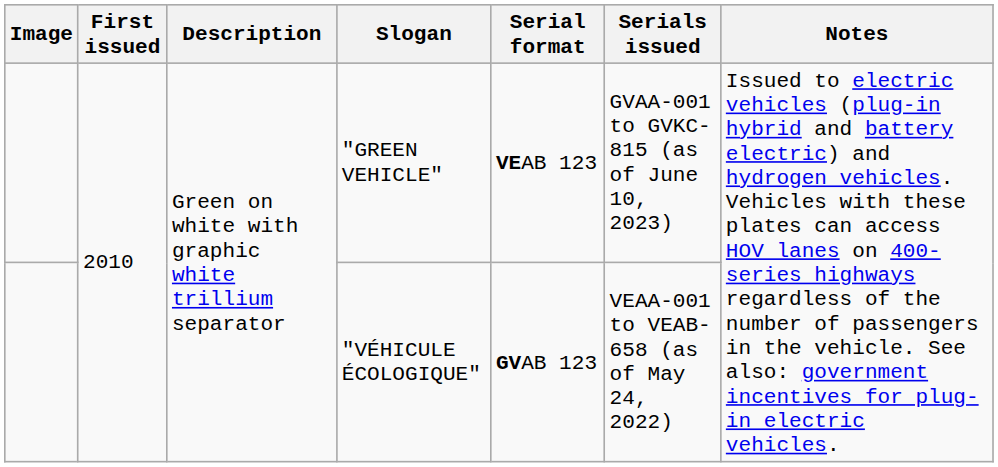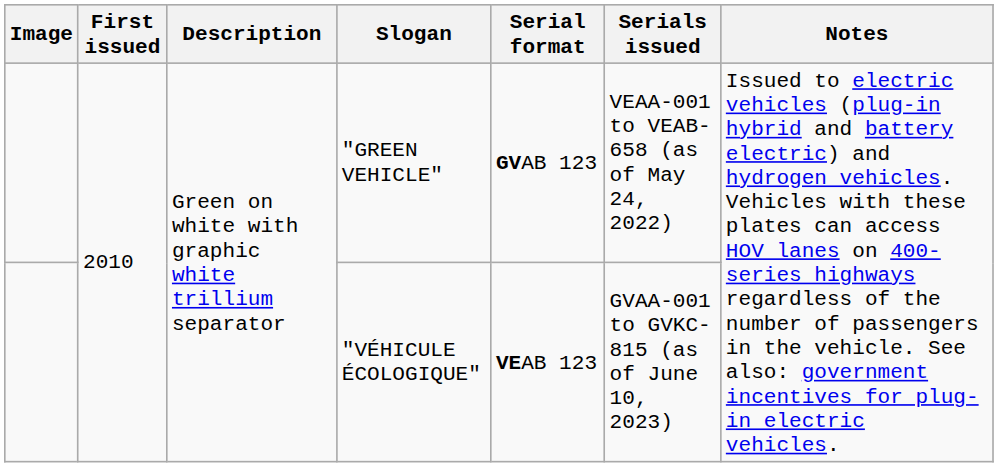"GREEN VEHICLE" | Serial format: VEAB 123 -> GVAB 123
"GREEN VEHICLE" | Serials issued: GVAA-001 to GVKC-815 (as of June 10, 2023) -> VEAA-001 to VEAB-658 (as of May 24, 2022)
"VÉHICULE ÉCOLOGIQUE" | Serial format: GVAB 123 -> VEAB 123
"VÉHICULE ÉCOLOGIQUE" | Serials issued: VEAA-001 to VEAB-658 (as of May 24, 2022) -> GVAA-001 to GVKC-815 (as of June 10, 2023)
